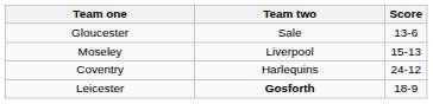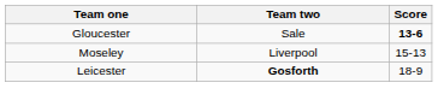Gloucester | Score: normal -> bold
- row: Coventry | Harlequins | 24-12
